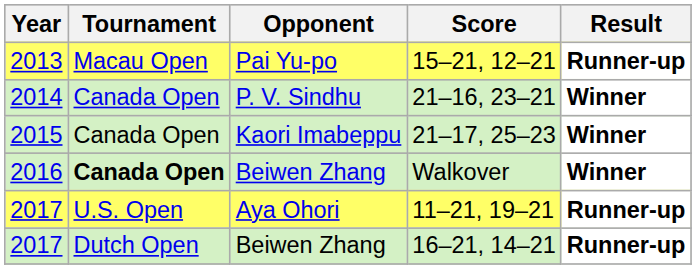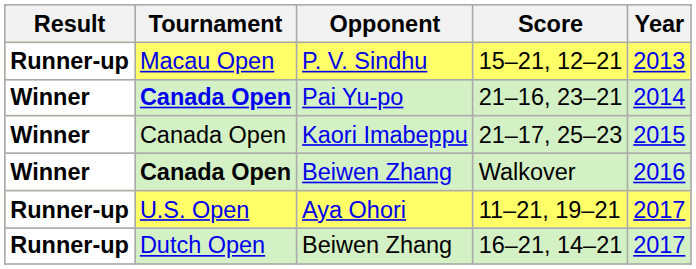columns swapped: Year <-> Result
15–21, 12–21 | Opponent: Pai Yu-po -> P. V. Sindhu
21–16, 23–21 | Tournament: normal -> bold
21–16, 23–21 | Opponent: P. V. Sindhu -> Pai Yu-po
